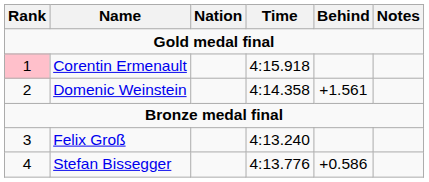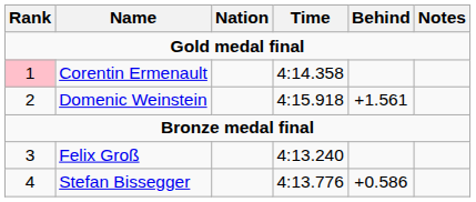Corentin Ermenault | Time: 4:15.918 -> 4:14.358
Domenic Weinstein | Time: 4:14.358 -> 4:15.918
